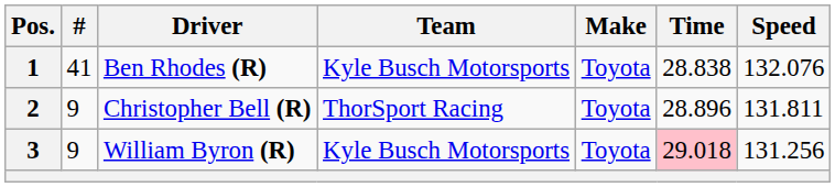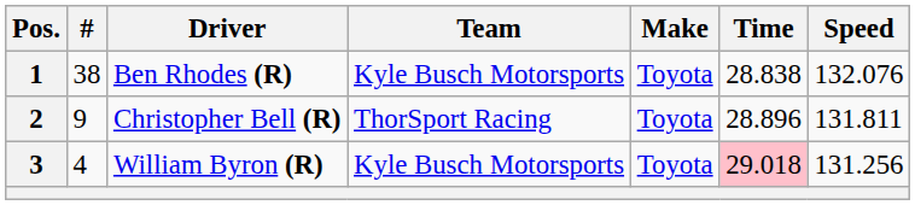1 | #: 41 -> 38
3 | #: 9 -> 4
